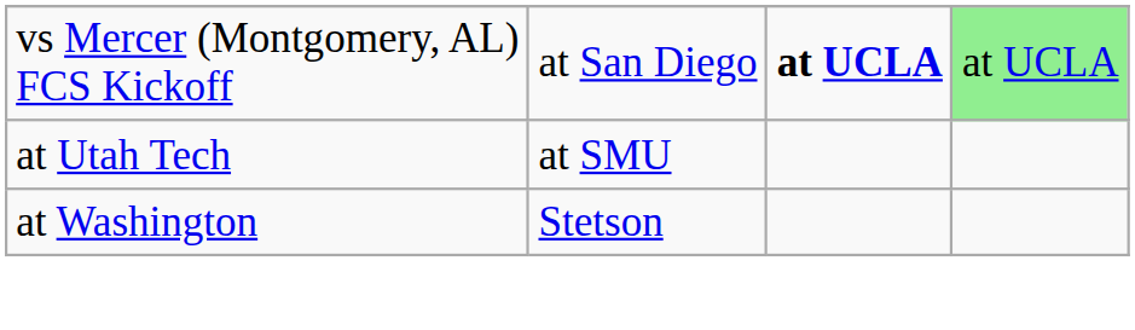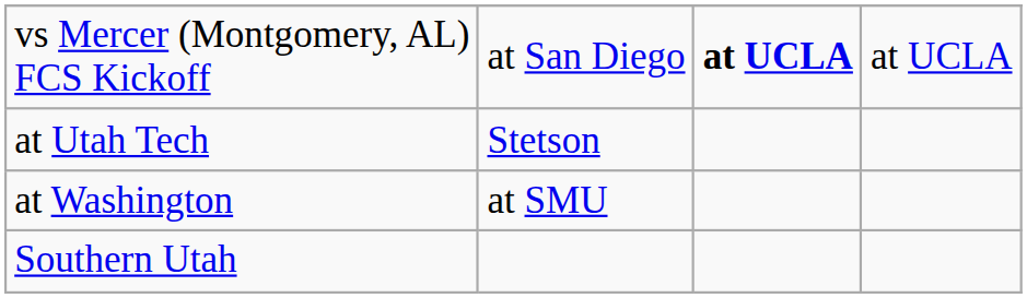vs Mercer (Montgomery, AL) FCS Kickoff | column 4: lightgreen background -> no background
at Utah Tech | column 2: at SMU -> Stetson
at Washington | column 2: Stetson -> at SMU
+ row: Southern Utah
